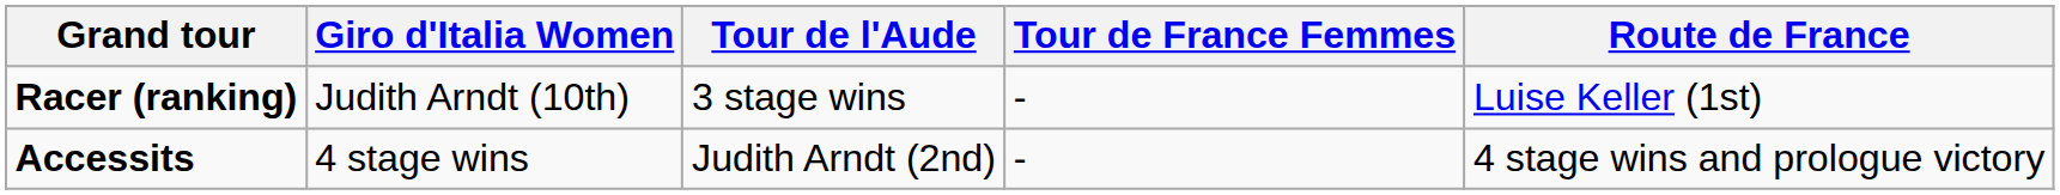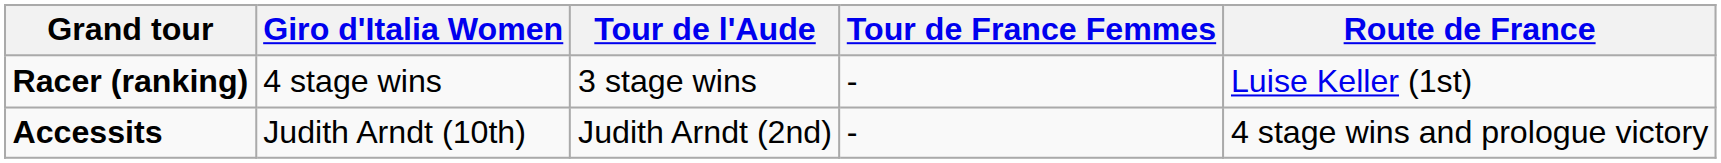Racer (ranking) | Giro d'Italia Women: Judith Arndt (10th) -> 4 stage wins
Accessits | Giro d'Italia Women: 4 stage wins -> Judith Arndt (10th)
